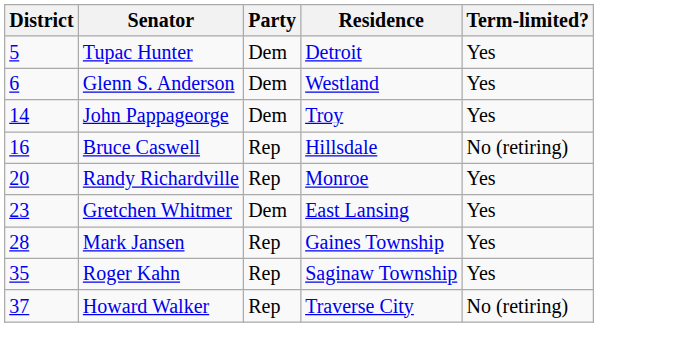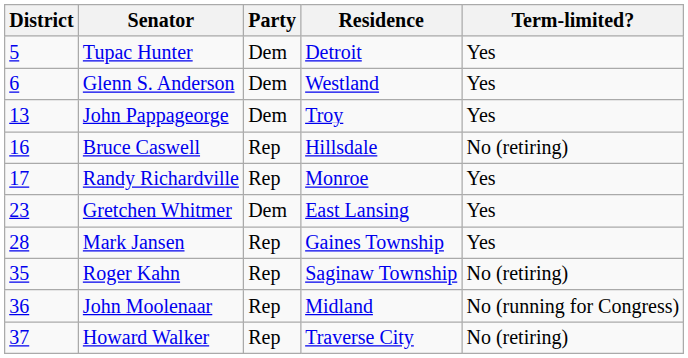John Pappageorge | District: 14 -> 13
Randy Richardville | District: 20 -> 17
Roger Kahn | Term-limited?: Yes -> No (retiring)
+ row: 36 | John Moolenaar | Rep | Midland | No (running for Congress)
